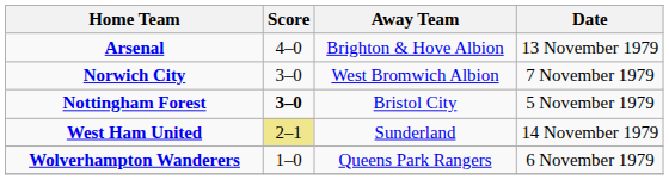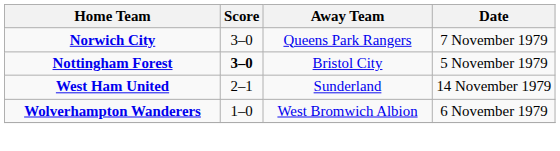- row: Arsenal | 4–0 | Brighton & Hove Albion | 13 November 1979
Norwich City | Away Team: West Bromwich Albion -> Queens Park Rangers
West Ham United | Score: khaki background -> no background
Wolverhampton Wanderers | Away Team: Queens Park Rangers -> West Bromwich Albion
